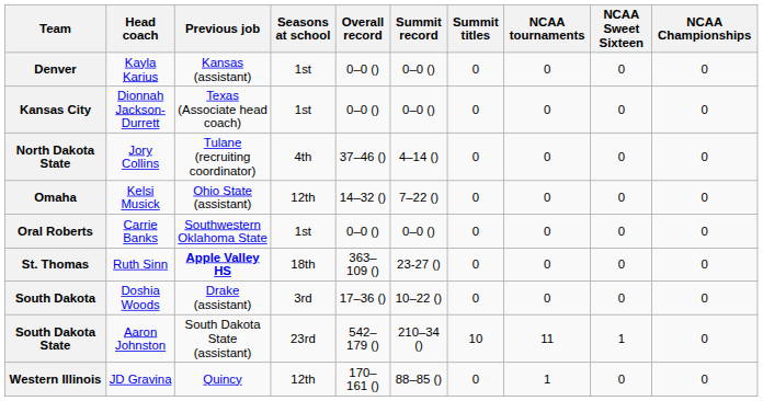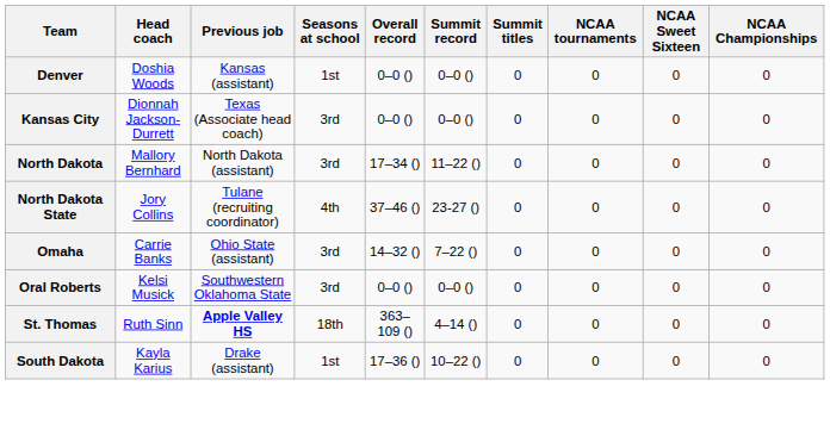Denver | Head coach: Kayla Karius -> Doshia Woods
Kansas City | Seasons at school: 1st -> 3rd
+ row: North Dakota | Mallory Bernhard | North Dakota (assistant) | 3rd | 17–34 () | 11–22 () | 0 | 0 | 0 | 0
North Dakota State | Summit record: 4–14 () -> 23-27 ()
Omaha | Head coach: Kelsi Musick -> Carrie Banks
Omaha | Seasons at school: 12th -> 3rd
Oral Roberts | Head coach: Carrie Banks -> Kelsi Musick
Oral Roberts | Seasons at school: 1st -> 3rd
St. Thomas | Summit record: 23-27 () -> 4–14 ()
South Dakota | Head coach: Doshia Woods -> Kayla Karius
South Dakota | Seasons at school: 3rd -> 1st
- row: South Dakota State | Aaron Johnston | South Dakota State (assistant) | 23rd | 542–179 () | 210–34 () | 10 | 11 | 1 | 0
- row: Western Illinois | JD Gravina | Quincy | 12th | 170–161 () | 88–85 () | 0 | 1 | 0 | 0
